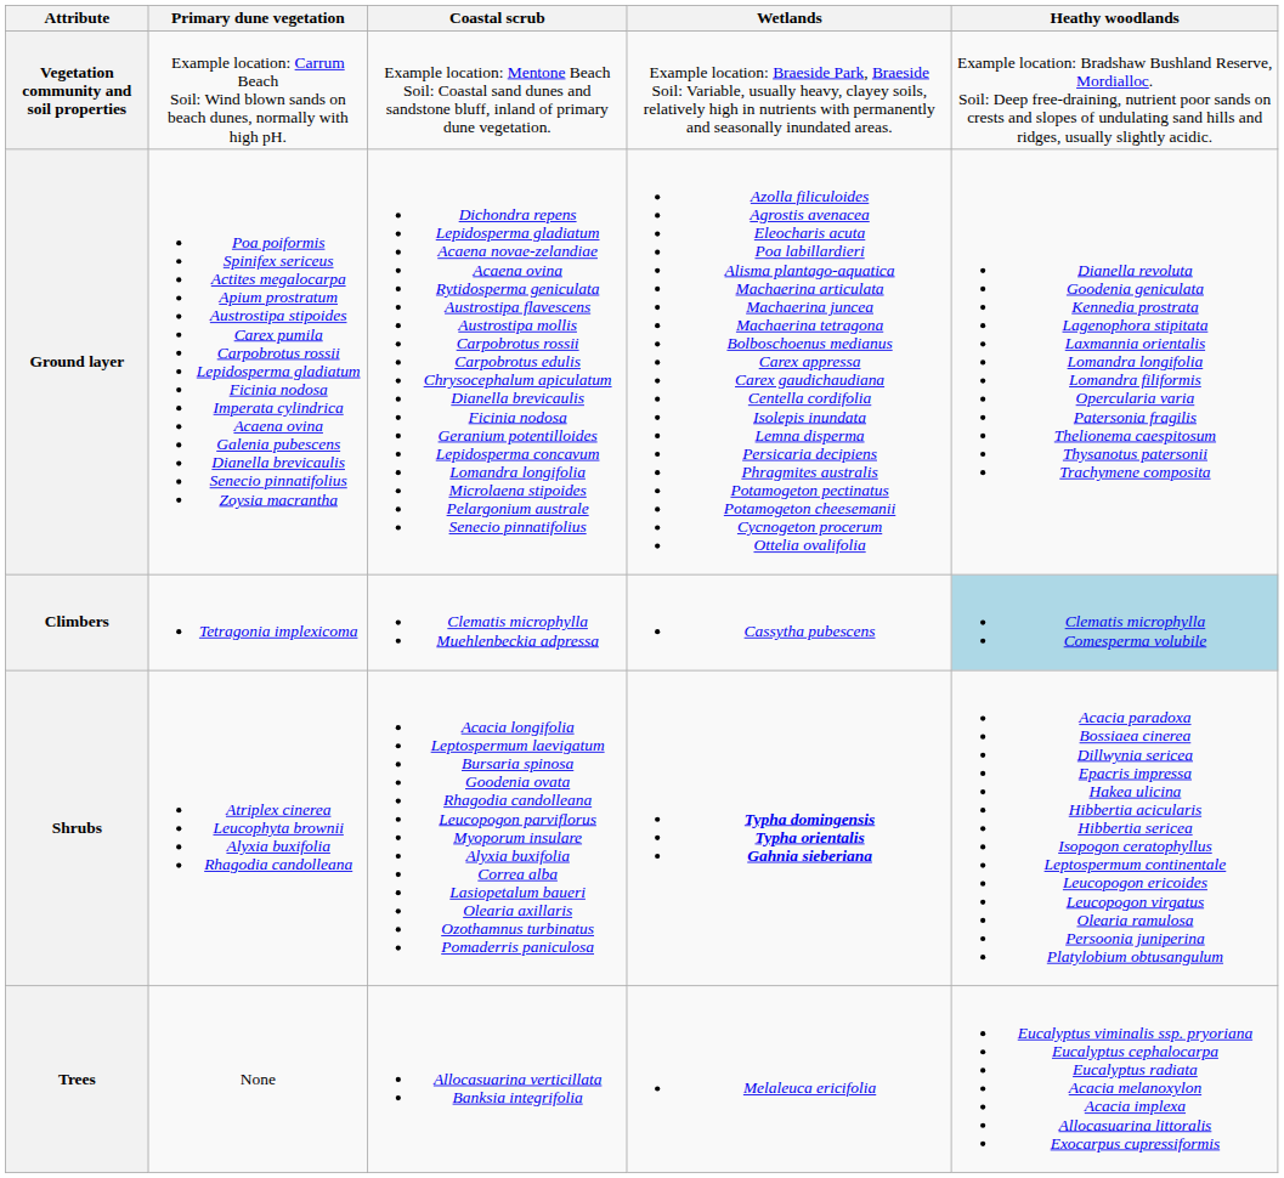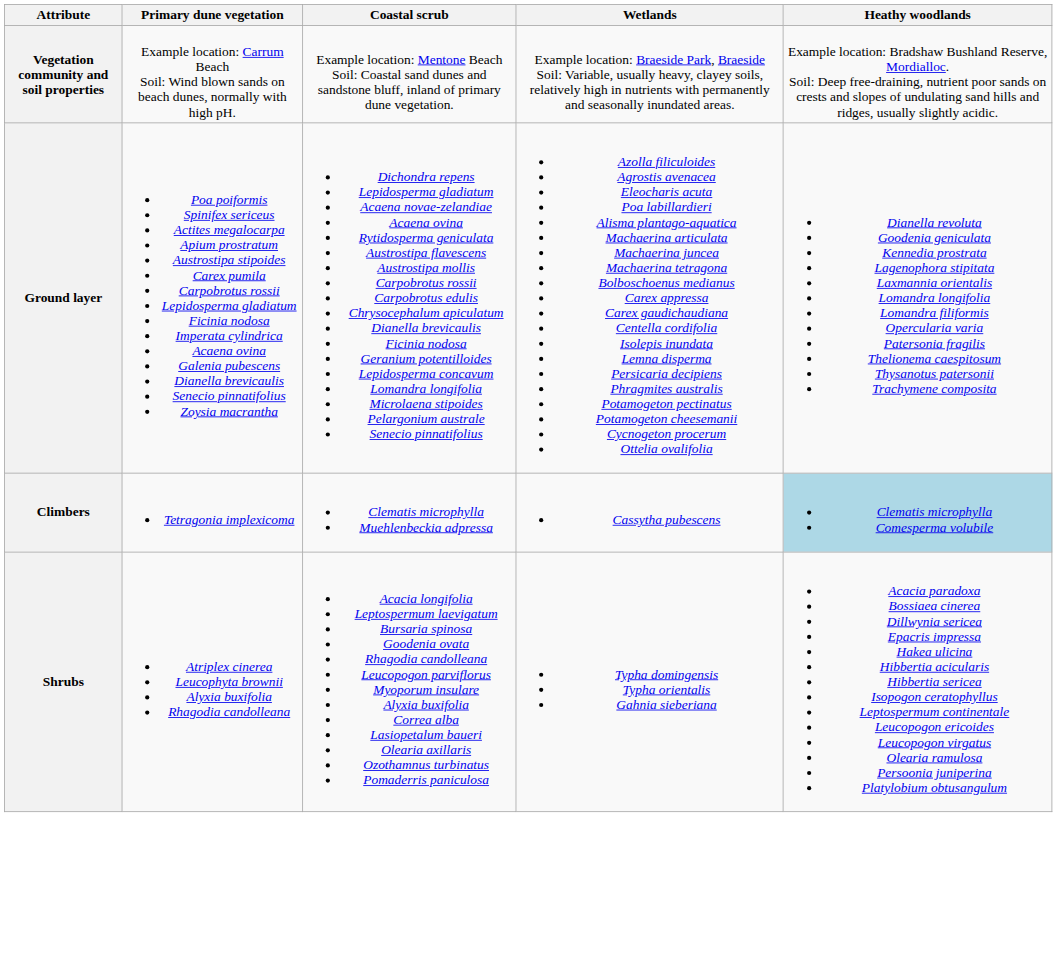Shrubs | Wetlands: bold -> normal
- row: Trees | None | Allocasuarina verticillata Banksia integrifolia | Melaleuca ericifolia | Eucalyptus viminalis ssp. pryoriana Eucalyptus cephalocarpa Eucalyptus radiata Acacia melanoxylon Acacia implexa Allocasuarina littoralis Exocarpus cupressiformis
